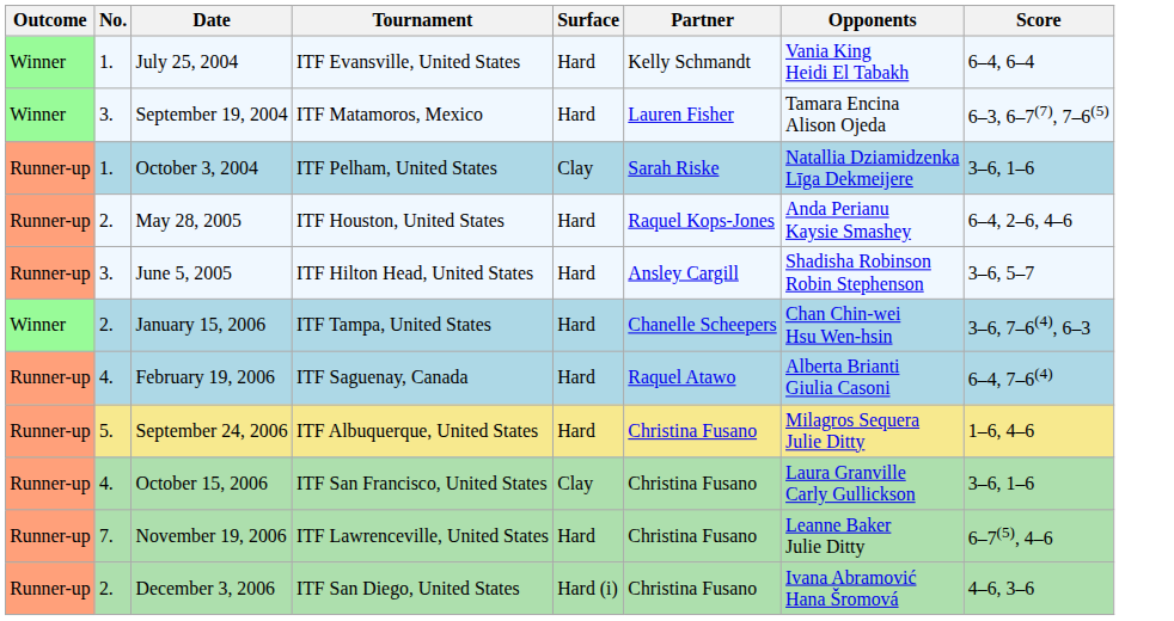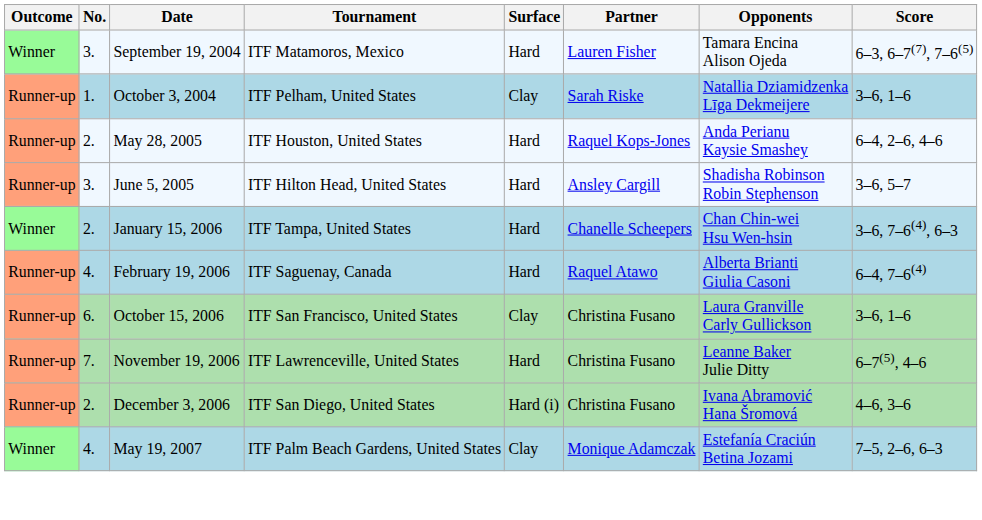- row: Winner | 1. | July 25, 2004 | ITF Evansville, United States | Hard | Kelly Schmandt | Vania King Heidi El Tabakh | 6–4, 6–4
- row: Runner-up | 5. | September 24, 2006 | ITF Albuquerque, United States | Hard | Christina Fusano | Milagros Sequera Julie Ditty | 1–6, 4–6
October 15, 2006 | No.: 4. -> 6.
+ row: Winner | 4. | May 19, 2007 | ITF Palm Beach Gardens, United States | Clay | Monique Adamczak | Estefanía Craciún Betina Jozami | 7–5, 2–6, 6–3
